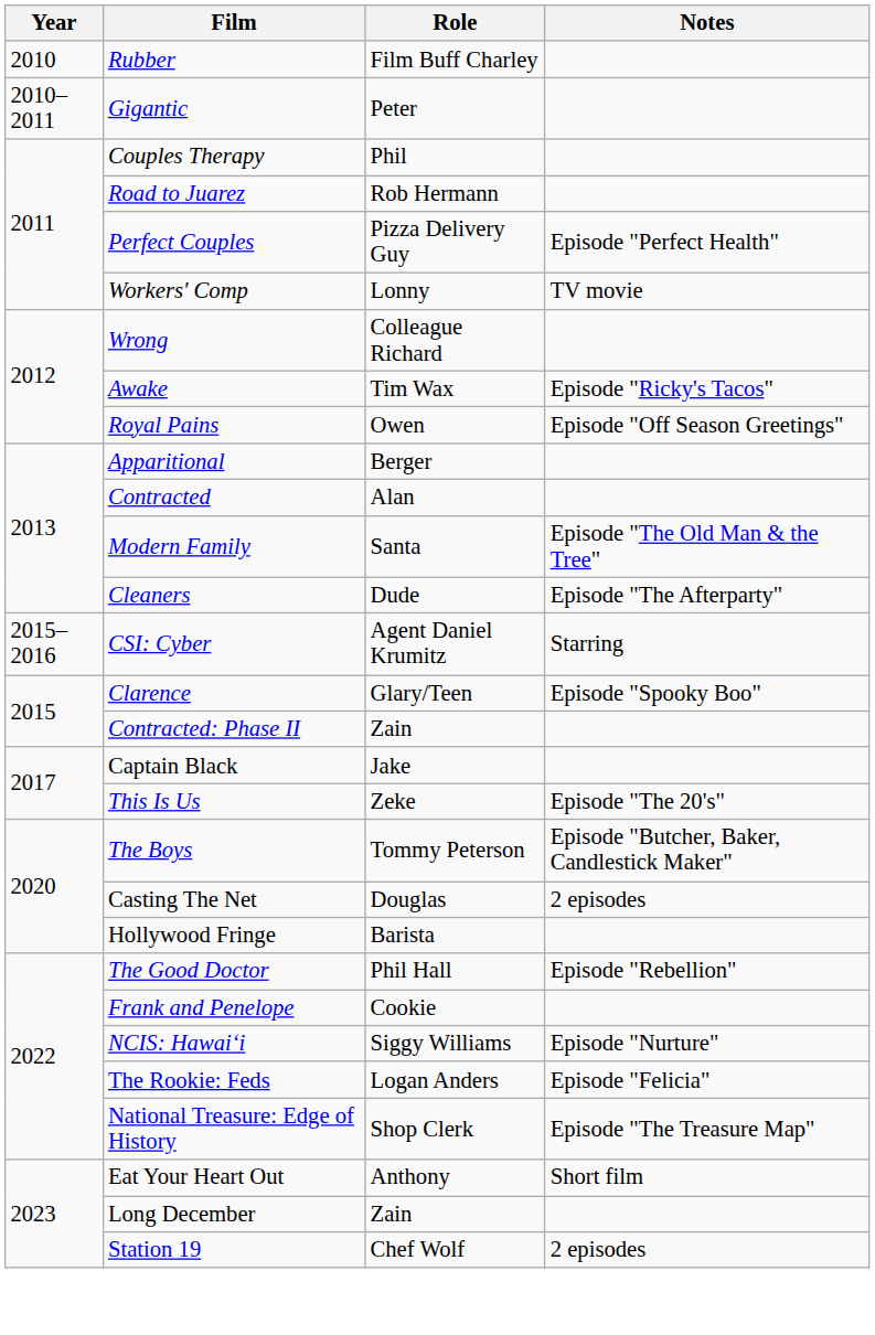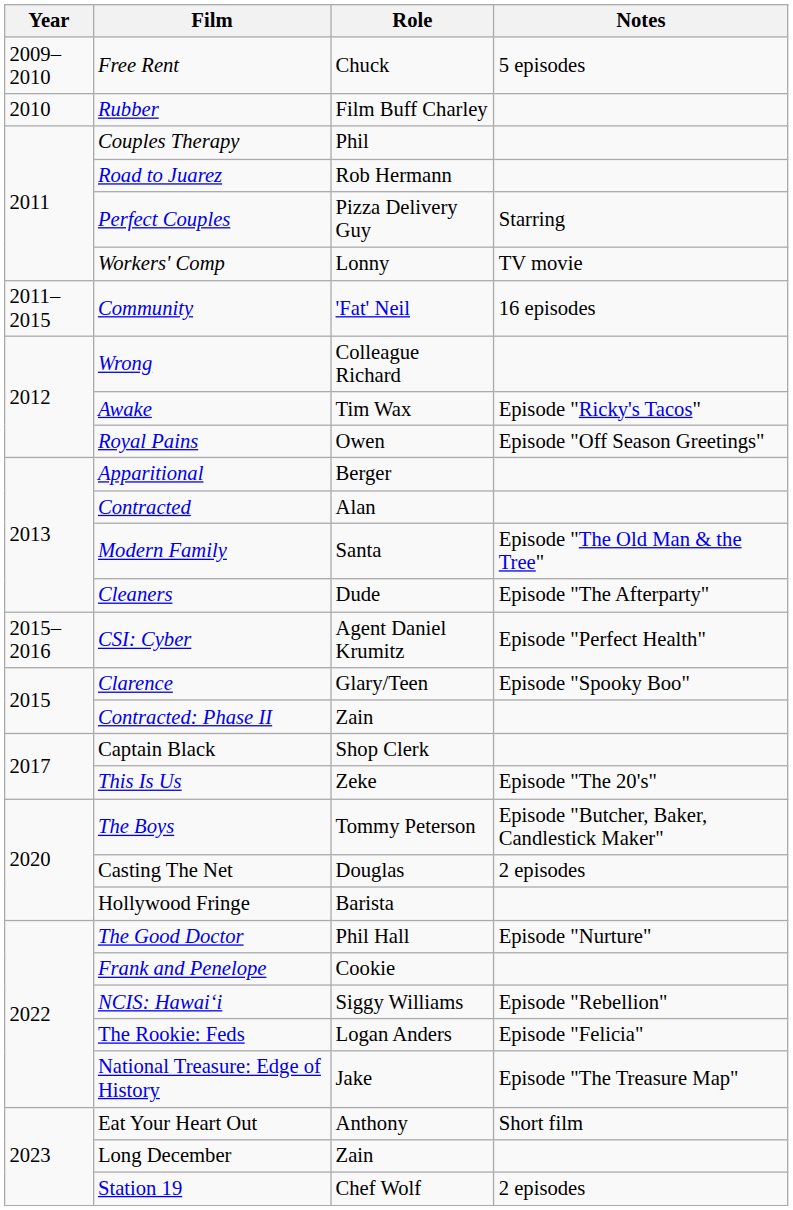+ row: 2009–2010 | Free Rent | Chuck | 5 episodes
- row: 2010–2011 | Gigantic | Peter
Perfect Couples | Notes: Episode "Perfect Health" -> Starring
+ row: 2011–2015 | Community | 'Fat' Neil | 16 episodes
CSI: Cyber | Notes: Starring -> Episode "Perfect Health"
Captain Black | Role: Jake -> Shop Clerk
The Good Doctor | Notes: Episode "Rebellion" -> Episode "Nurture"
NCIS: Hawaiʻi | Notes: Episode "Nurture" -> Episode "Rebellion"
National Treasure: Edge of History | Role: Shop Clerk -> Jake
